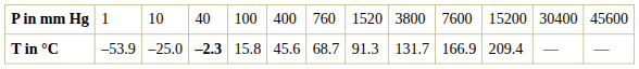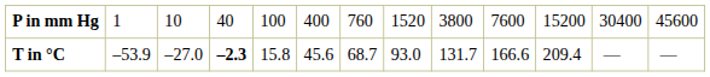T in °C | column 3: –25.0 -> –27.0
T in °C | column 8: 91.3 -> 93.0
T in °C | column 10: 166.9 -> 166.6
